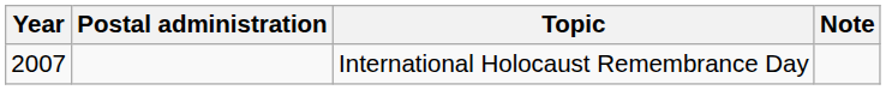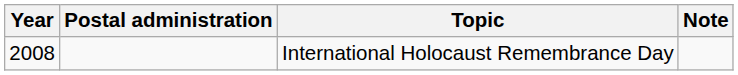International Holocaust Remembrance Day | Year: 2007 -> 2008
